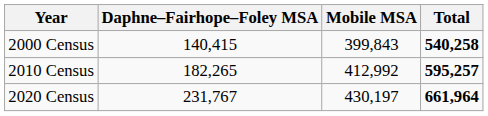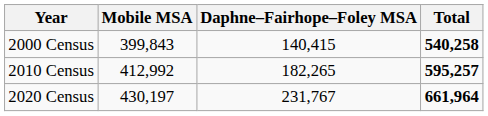columns swapped: Mobile MSA <-> Daphne–Fairhope–Foley MSA
